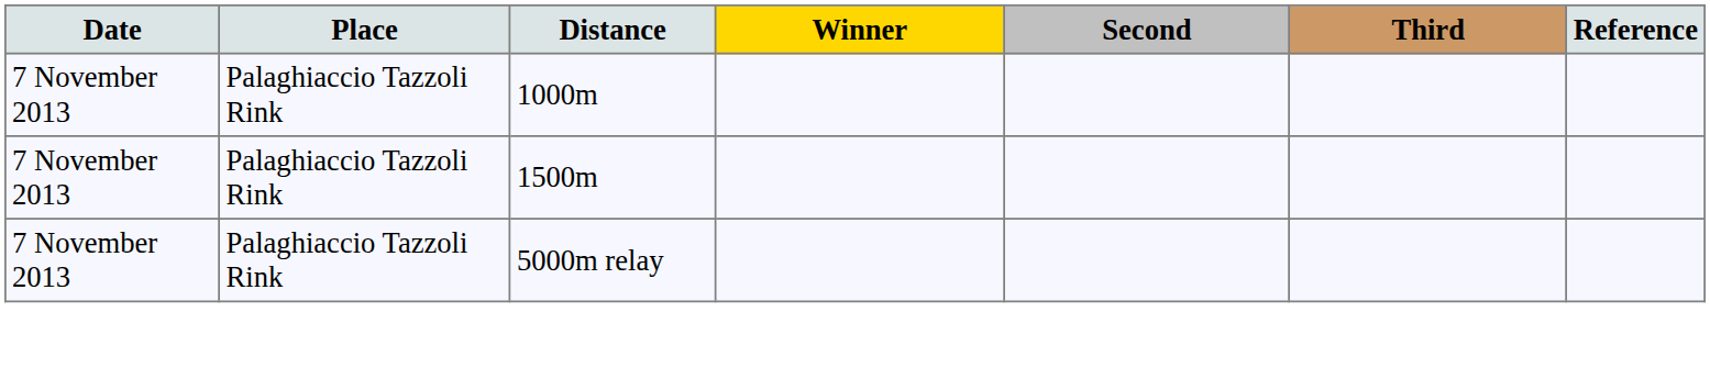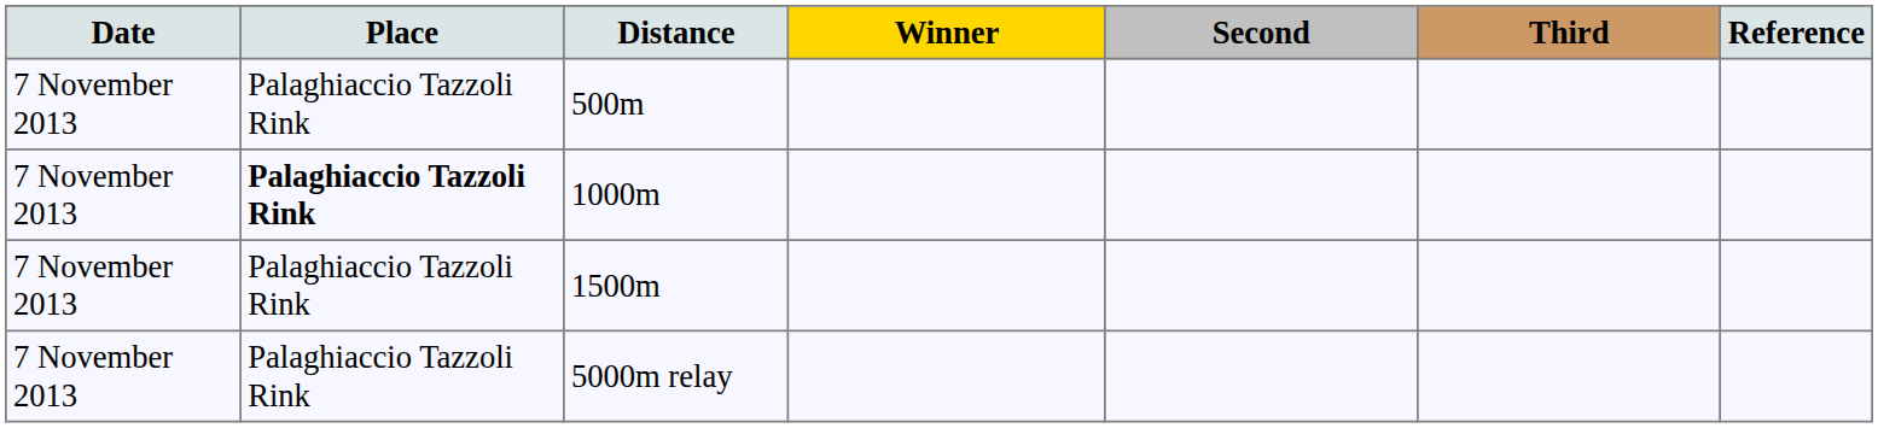+ row: 7 November 2013 | Palaghiaccio Tazzoli Rink | 500m
1000m | Place: normal -> bold
